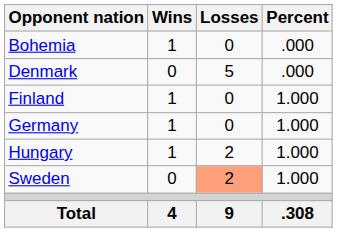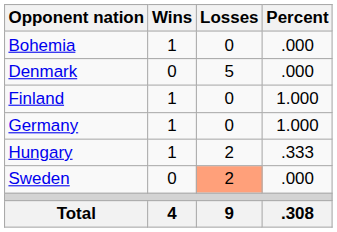Hungary | Percent: 1.000 -> .333
Sweden | Percent: 1.000 -> .000
